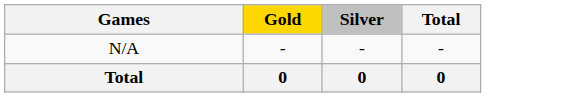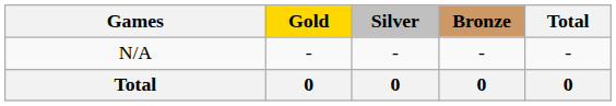+ column: Bronze | - | 0
